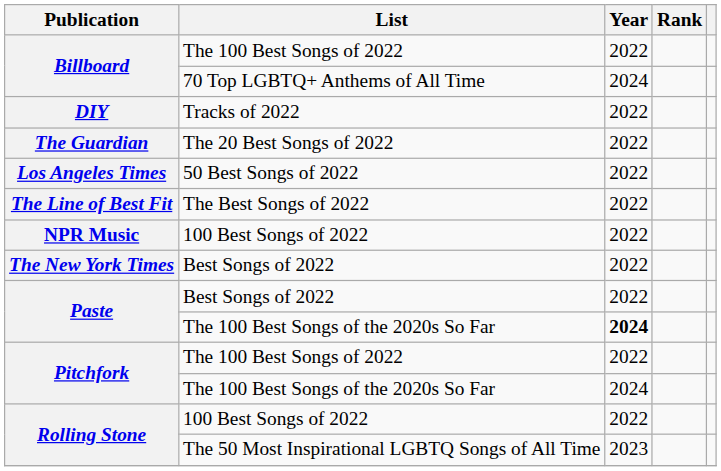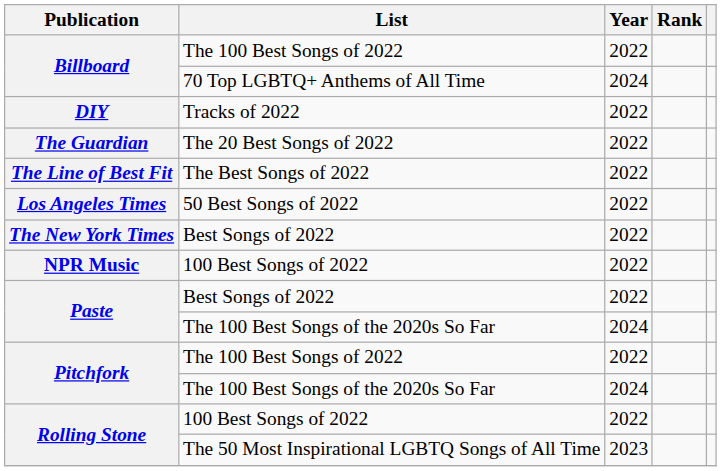rows swapped: The Line of Best Fit <-> Los Angeles Times
rows swapped: The New York Times <-> NPR Music
Paste / The 100 Best Songs of the 2020s So Far | Year: bold -> normal
